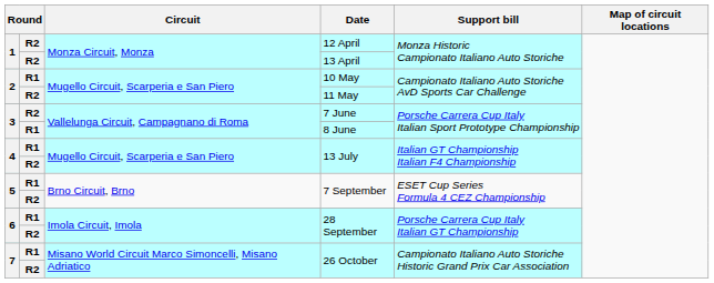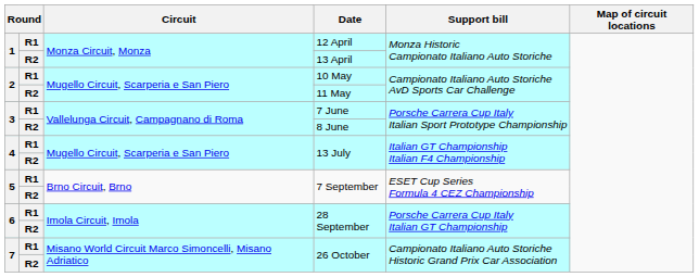12 April | column 2: R2 -> R1
7 June | column 2: R2 -> R1
8 June | column 2: R1 -> R2
